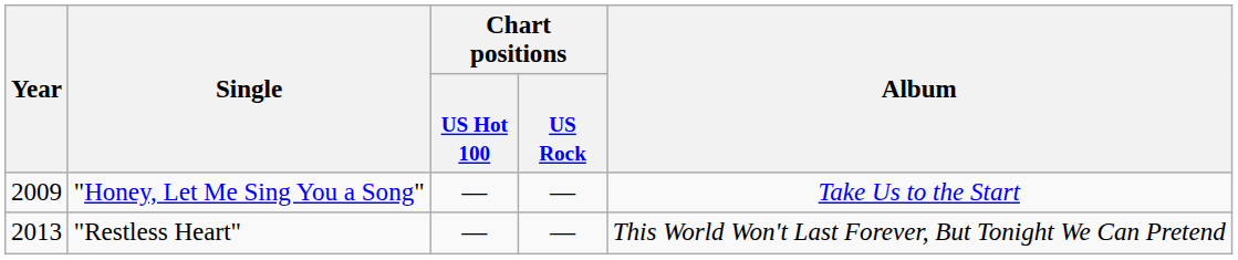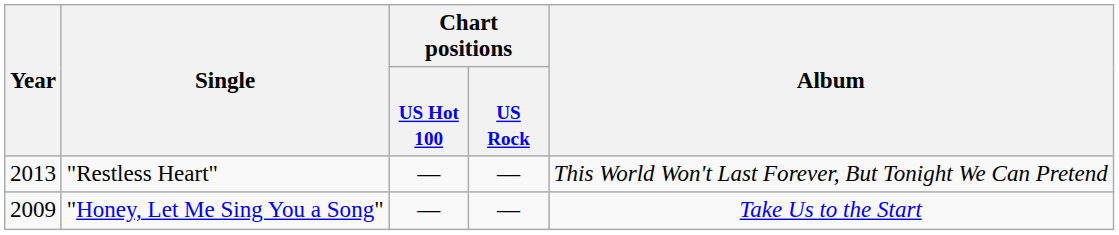rows swapped: "Honey, Let Me Sing You a Song" <-> "Restless Heart"
